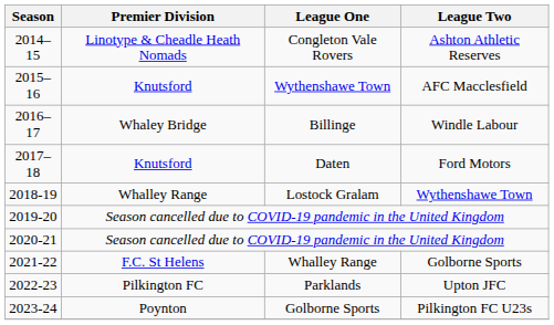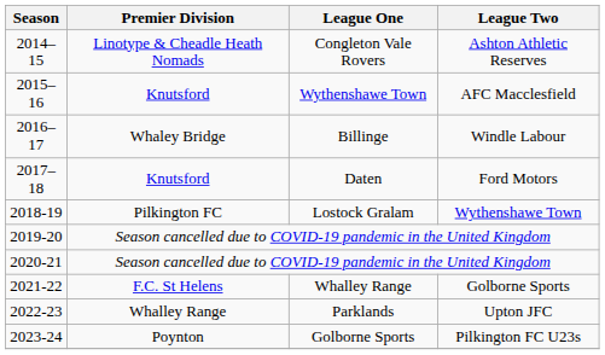Lostock Gralam | Premier Division: Whalley Range -> Pilkington FC
Parklands | Premier Division: Pilkington FC -> Whalley Range
